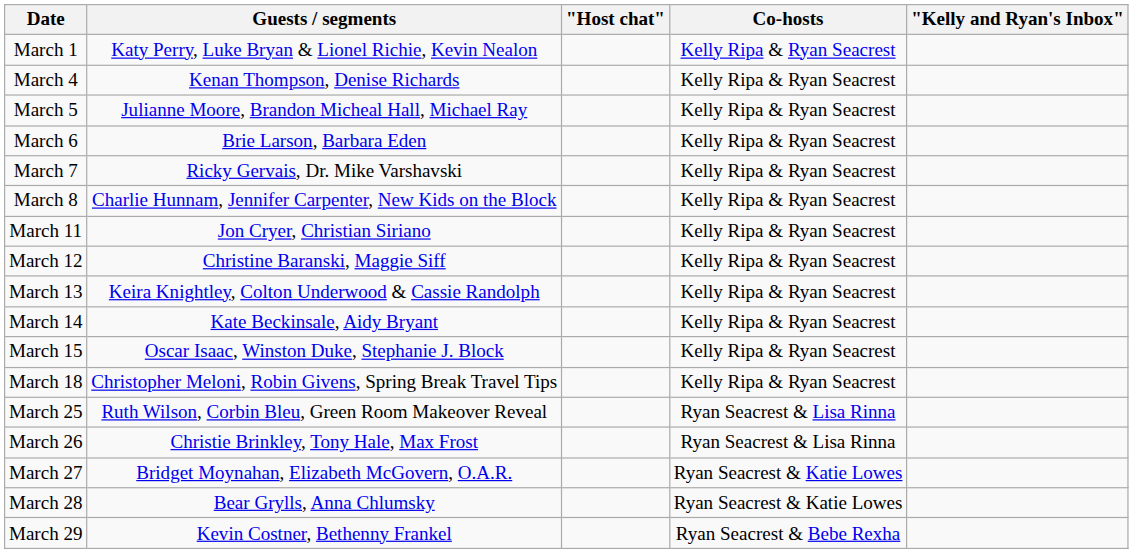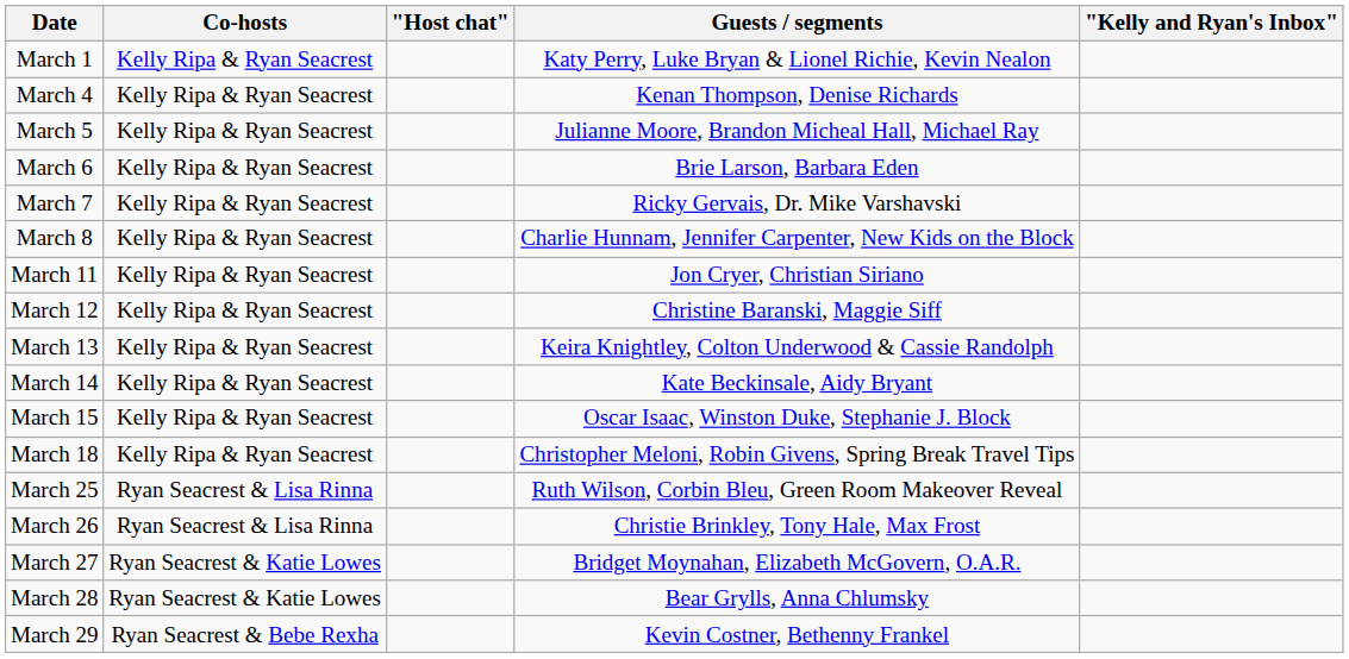columns swapped: Co-hosts <-> Guests / segments
